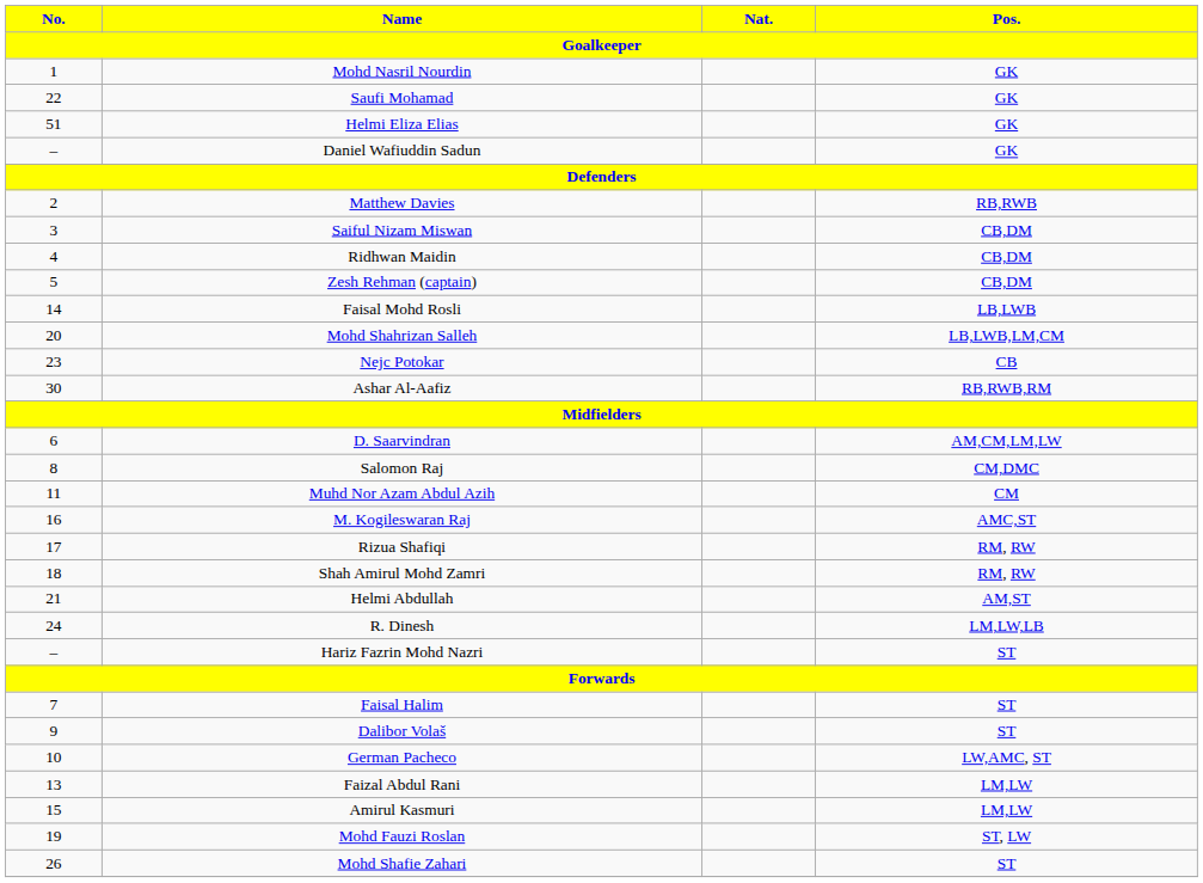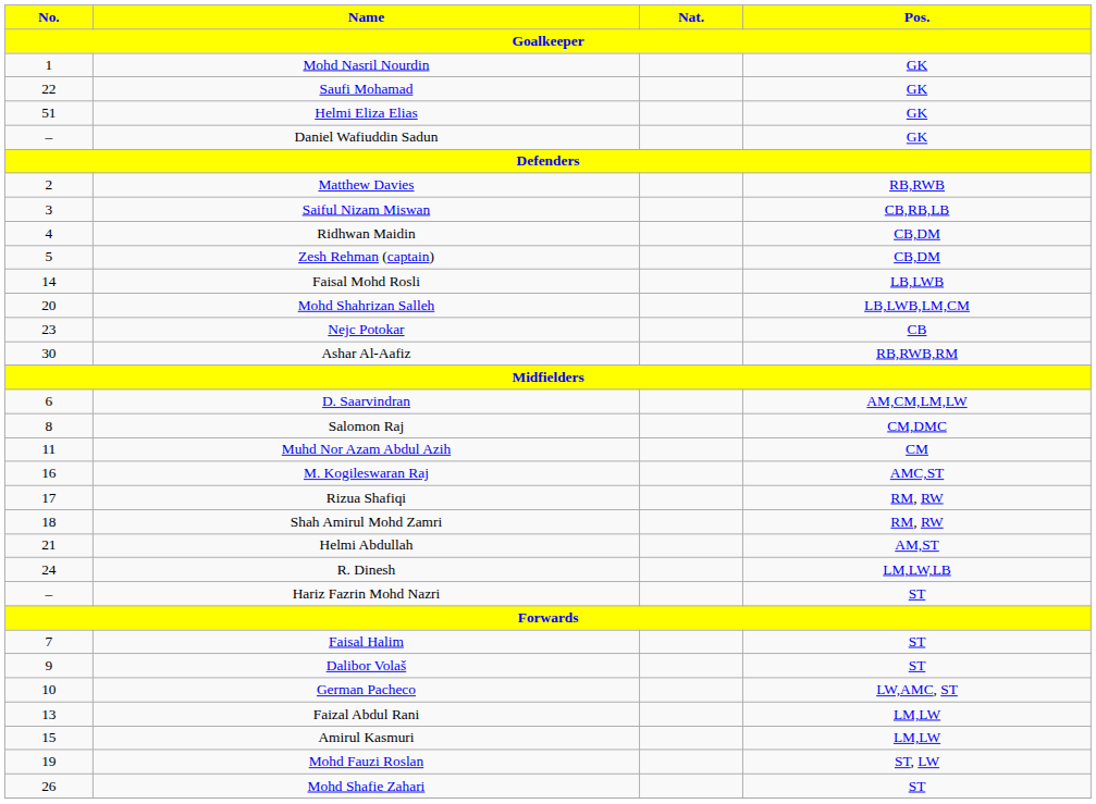Saiful Nizam Miswan | Pos.: CB,DM -> CB,RB,LB
